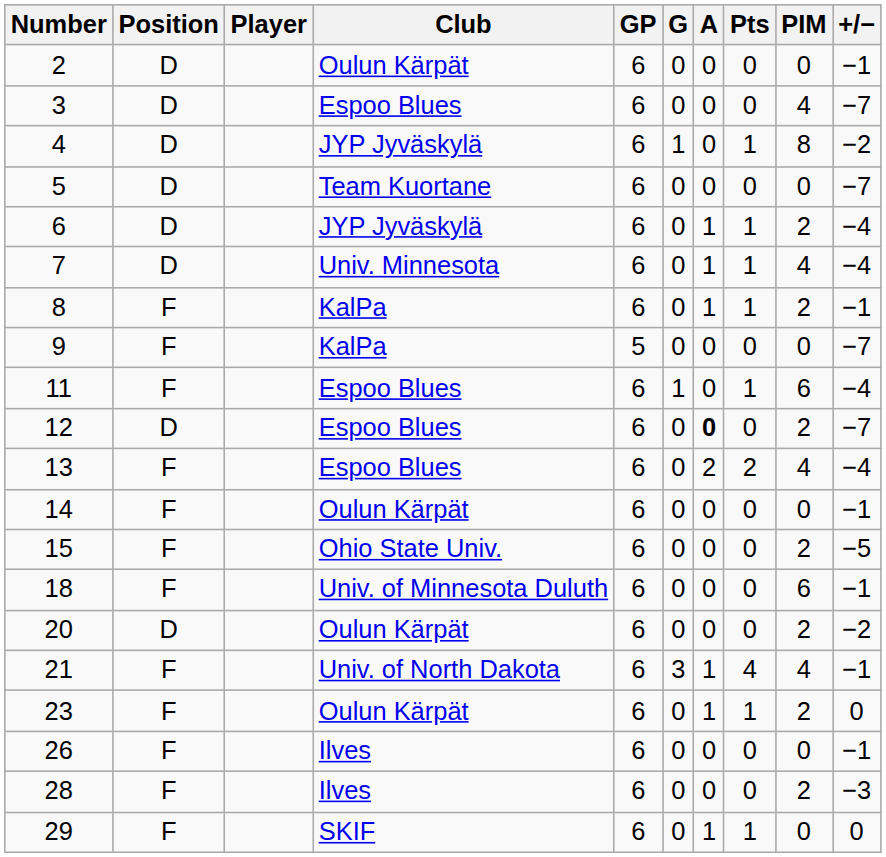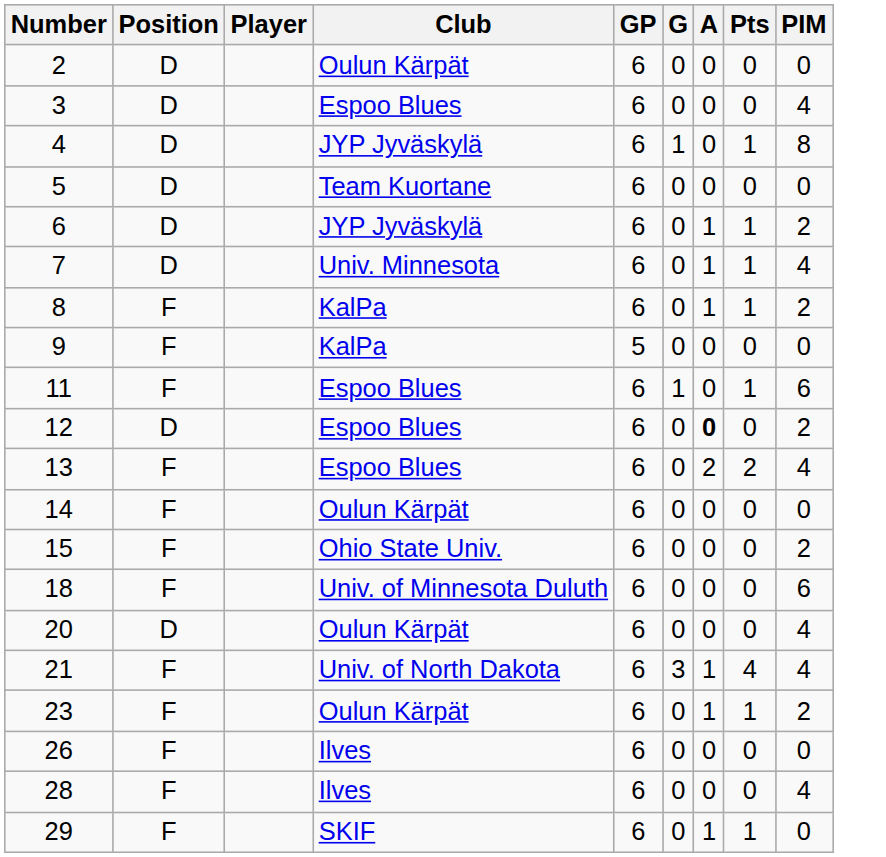- column: +/− | −1 | −7 | −2 | −7 | −4 | −4 | −1 | −7 | −4 | −7 | −4 | −1 | −5 | −1 | −2 | −1 | 0 | −1 | −3 | 0
20 | PIM: 2 -> 4
28 | PIM: 2 -> 4
